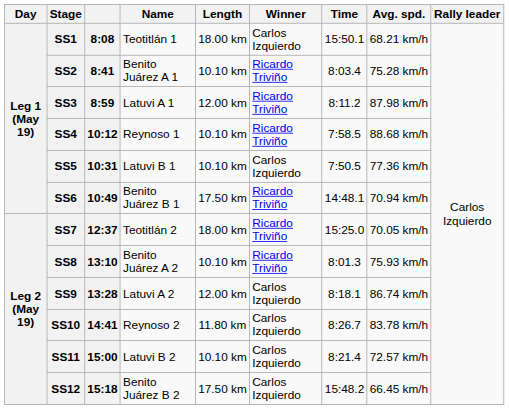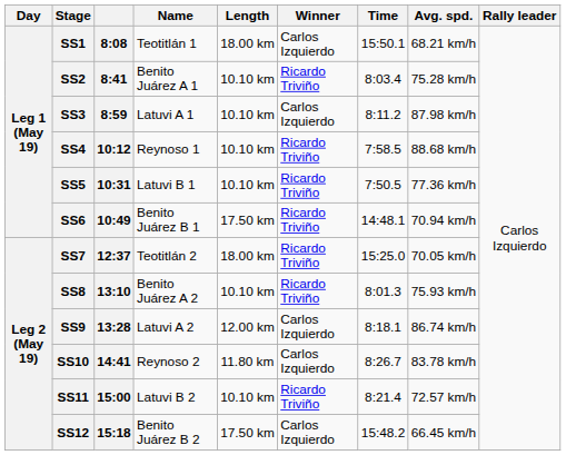SS3 | Length: 12.00 km -> 10.10 km
SS3 | Winner: Ricardo Triviño -> Carlos Izquierdo
SS5 | Winner: Carlos Izquierdo -> Ricardo Triviño
SS11 | Winner: Carlos Izquierdo -> Ricardo Triviño
